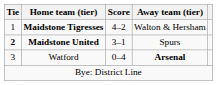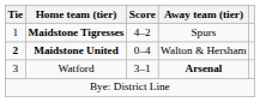Maidstone Tigresses | Away team (tier): Walton & Hersham -> Spurs
Maidstone United | Score: 3–1 -> 0–4
Maidstone United | Away team (tier): Spurs -> Walton & Hersham
Watford | Score: 0–4 -> 3–1
